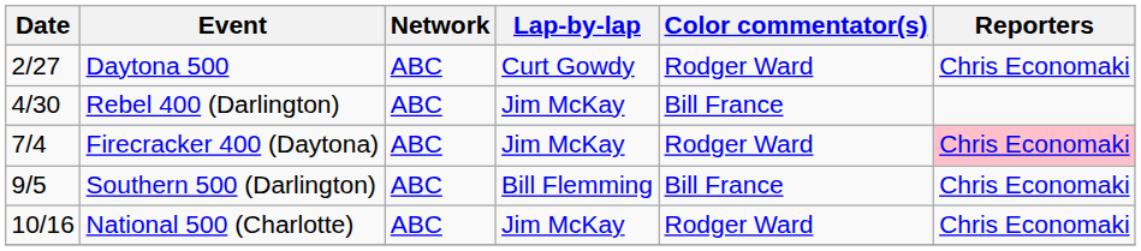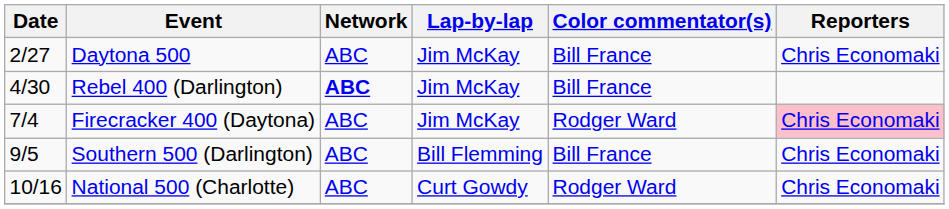Daytona 500 | Lap-by-lap: Curt Gowdy -> Jim McKay
Daytona 500 | Color commentator(s): Rodger Ward -> Bill France
Rebel 400 (Darlington) | Network: normal -> bold
National 500 (Charlotte) | Lap-by-lap: Jim McKay -> Curt Gowdy
